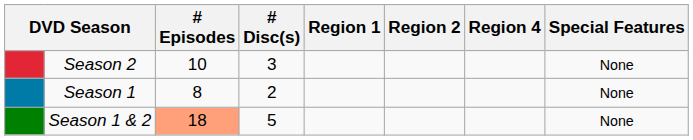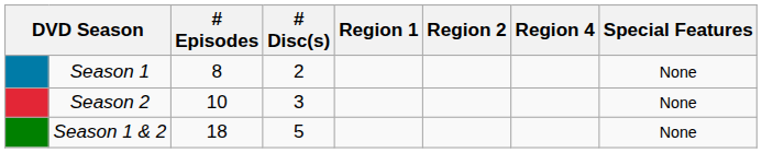rows swapped: Season 1 <-> Season 2
Season 1 & 2 | # Episodes: lightsalmon background -> no background
